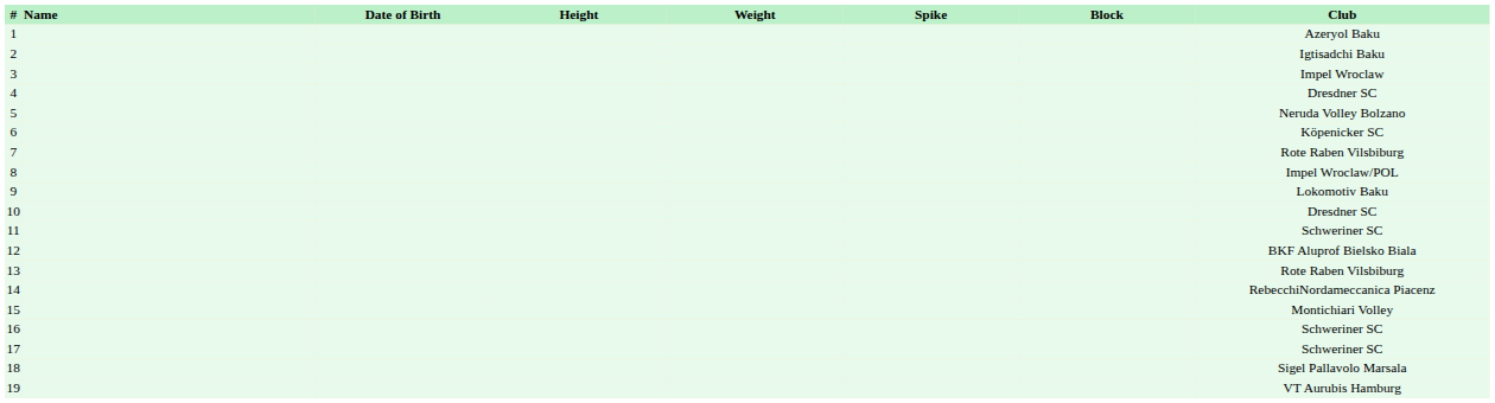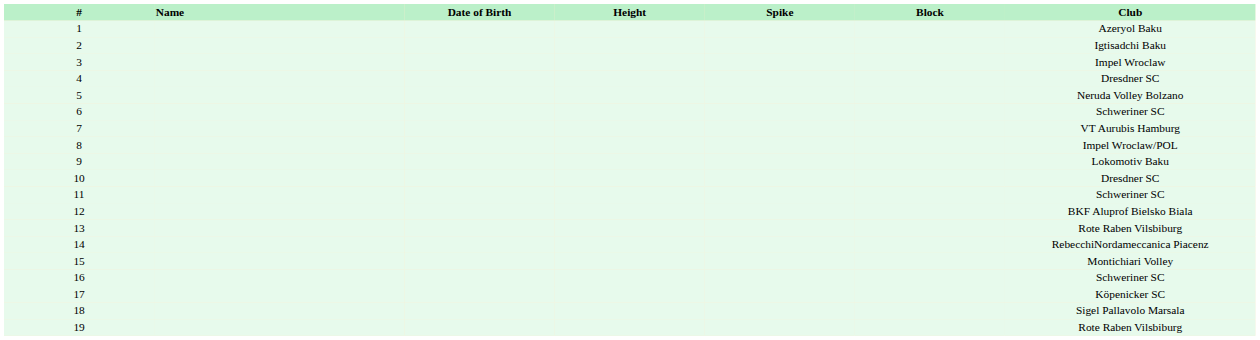- column: Weight
6 | Club: Köpenicker SC -> Schweriner SC
7 | Club: Rote Raben Vilsbiburg -> VT Aurubis Hamburg
17 | Club: Schweriner SC -> Köpenicker SC
19 | Club: VT Aurubis Hamburg -> Rote Raben Vilsbiburg
